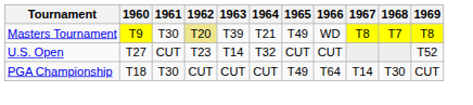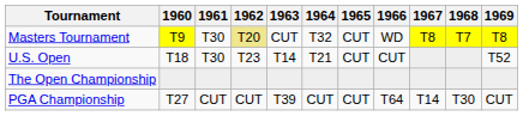Masters Tournament | 1963: T39 -> CUT
Masters Tournament | 1964: T21 -> T32
Masters Tournament | 1965: T49 -> CUT
U.S. Open | 1960: T27 -> T18
U.S. Open | 1961: CUT -> T30
U.S. Open | 1964: T32 -> T21
+ row: The Open Championship
PGA Championship | 1960: T18 -> T27
PGA Championship | 1961: T30 -> CUT
PGA Championship | 1963: CUT -> T39
PGA Championship | 1965: T49 -> CUT
